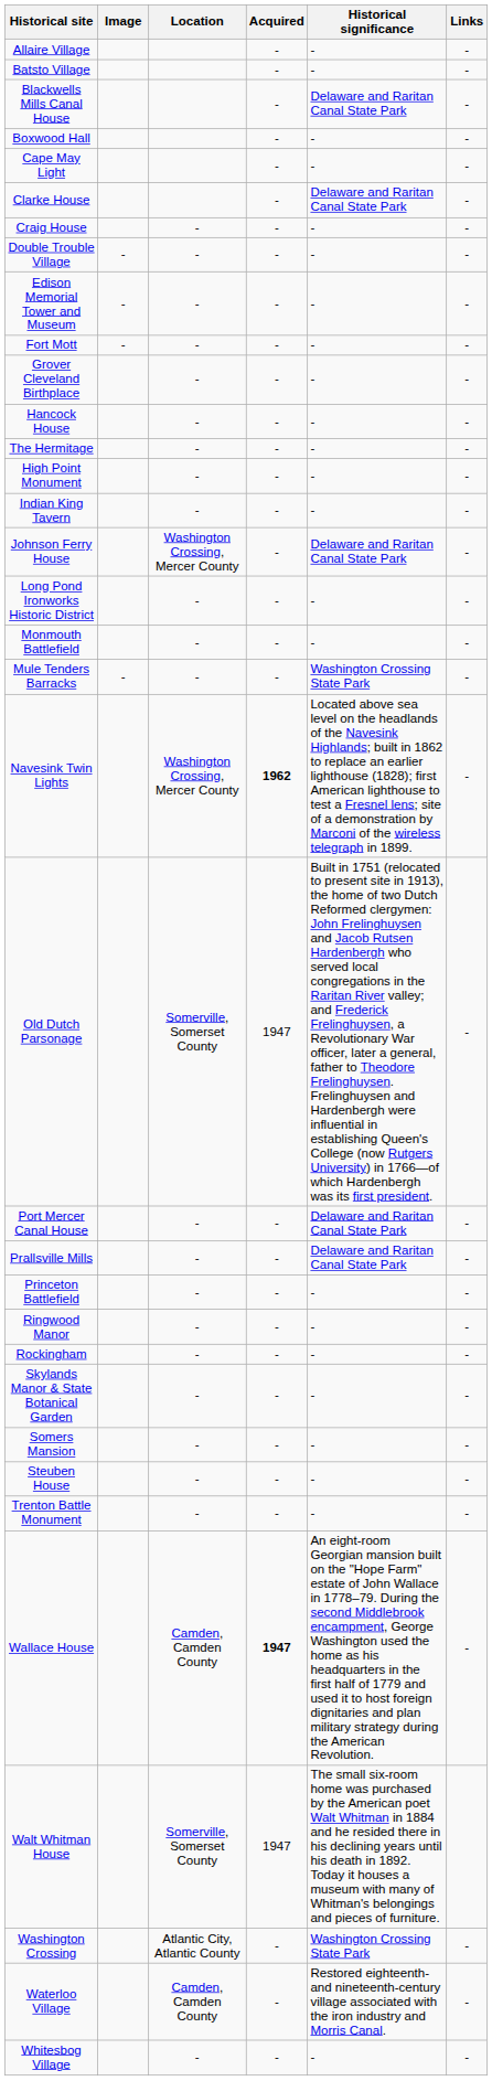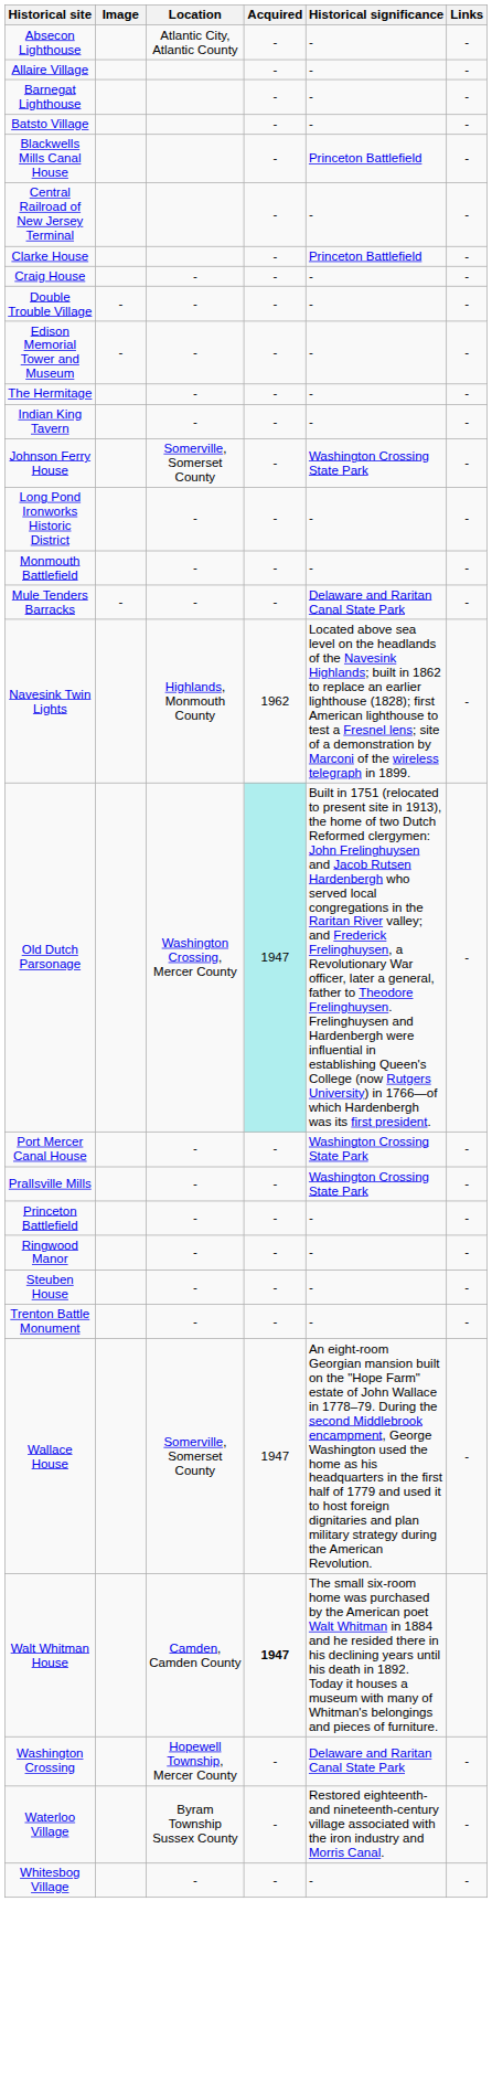+ row: Absecon Lighthouse | Atlantic City, Atlantic County | - | - | -
+ row: Barnegat Lighthouse | - | - | -
Blackwells Mills Canal House | Historical significance: Delaware and Raritan Canal State Park -> Princeton Battlefield
- row: Boxwood Hall | - | - | -
- row: Cape May Light | - | - | -
+ row: Central Railroad of New Jersey Terminal | - | - | -
Clarke House | Historical significance: Delaware and Raritan Canal State Park -> Princeton Battlefield
- row: Fort Mott | - | - | - | - | -
- row: Grover Cleveland Birthplace | - | - | - | -
- row: Hancock House | - | - | - | -
- row: High Point Monument | - | - | - | -
Johnson Ferry House | Location: Washington Crossing, Mercer County -> Somerville, Somerset County
Johnson Ferry House | Historical significance: Delaware and Raritan Canal State Park -> Washington Crossing State Park
Mule Tenders Barracks | Historical significance: Washington Crossing State Park -> Delaware and Raritan Canal State Park
Navesink Twin Lights | Location: Washington Crossing, Mercer County -> Highlands, Monmouth County
Navesink Twin Lights | Acquired: bold -> normal
Old Dutch Parsonage | Location: Somerville, Somerset County -> Washington Crossing, Mercer County
Old Dutch Parsonage | Acquired: no background -> paleturquoise background
Port Mercer Canal House | Historical significance: Delaware and Raritan Canal State Park -> Washington Crossing State Park
Prallsville Mills | Historical significance: Delaware and Raritan Canal State Park -> Washington Crossing State Park
- row: Rockingham | - | - | - | -
- row: Skylands Manor & State Botanical Garden | - | - | - | -
- row: Somers Mansion | - | - | - | -
Wallace House | Location: Camden, Camden County -> Somerville, Somerset County
Wallace House | Acquired: bold -> normal
Walt Whitman House | Location: Somerville, Somerset County -> Camden, Camden County
Walt Whitman House | Acquired: normal -> bold
Washington Crossing | Location: Atlantic City, Atlantic County -> Hopewell Township, Mercer County
Washington Crossing | Historical significance: Washington Crossing State Park -> Delaware and Raritan Canal State Park
Waterloo Village | Location: Camden, Camden County -> Byram Township Sussex County
